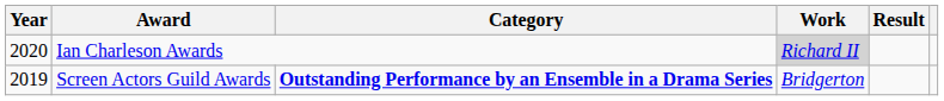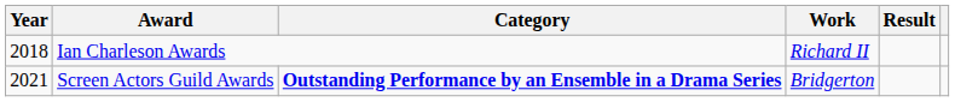Ian Charleson Awards | Year: 2020 -> 2018
Ian Charleson Awards | Work: lightgrey background -> no background
Screen Actors Guild Awards | Year: 2019 -> 2021
